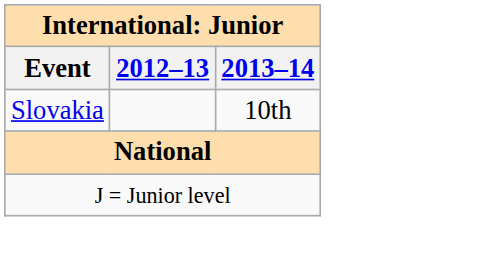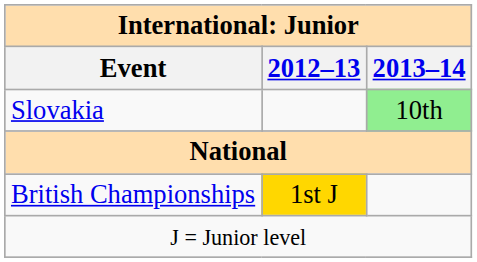Slovakia | 2013–14: no background -> lightgreen background
+ row: British Championships | 1st J
